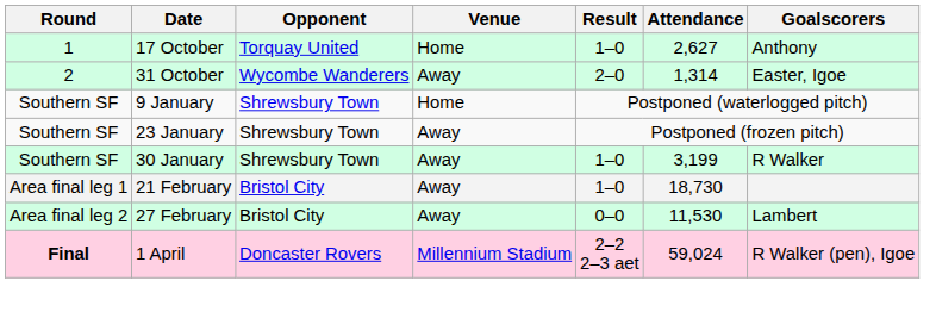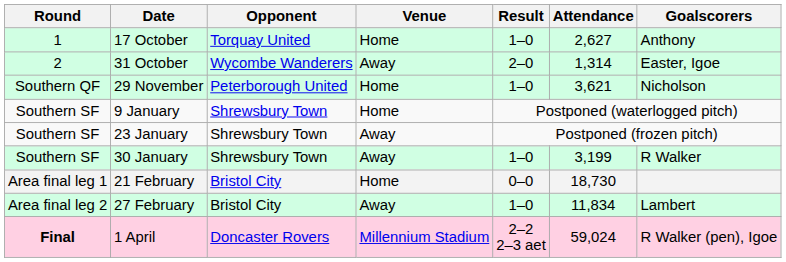+ row: Southern QF | 29 November | Peterborough United | Home | 1–0 | 3,621 | Nicholson
21 February | Venue: Away -> Home
21 February | Result: 1–0 -> 0–0
27 February | Result: 0–0 -> 1–0
27 February | Attendance: 11,530 -> 11,834
